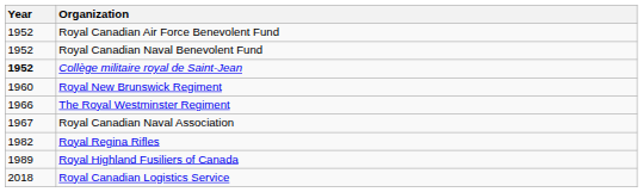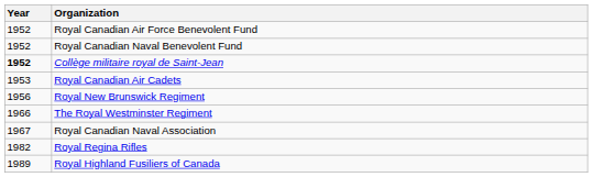+ row: 1953 | Royal Canadian Air Cadets
Royal New Brunswick Regiment | Year: 1960 -> 1956
- row: 2018 | Royal Canadian Logistics Service
